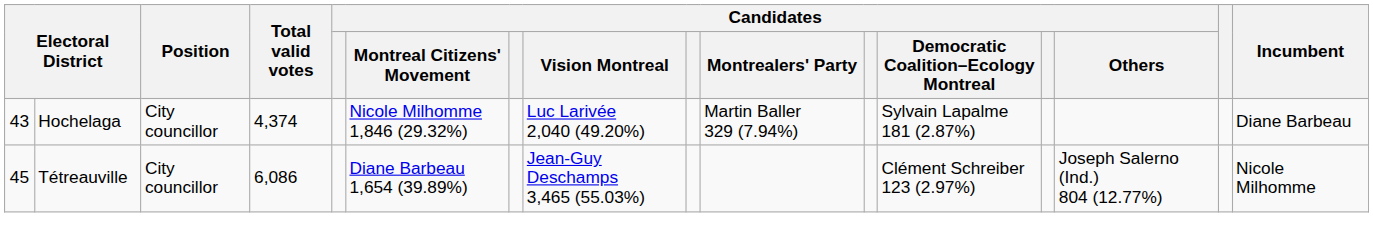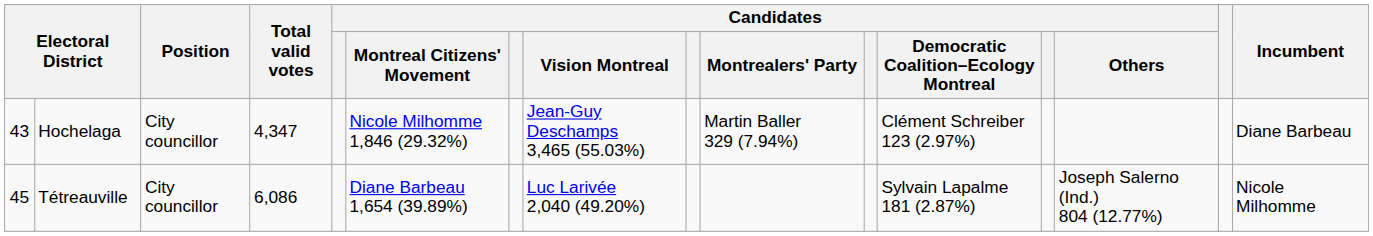Hochelaga | Total valid votes: 4,374 -> 4,347
Hochelaga | Candidates / Vision Montreal: Luc Larivée 2,040 (49.20%) -> Jean-Guy Deschamps 3,465 (55.03%)
Hochelaga | Candidates / Democratic Coalition–Ecology Montreal: Sylvain Lapalme 181 (2.87%) -> Clément Schreiber 123 (2.97%)
Tétreauville | Candidates / Vision Montreal: Jean-Guy Deschamps 3,465 (55.03%) -> Luc Larivée 2,040 (49.20%)
Tétreauville | Candidates / Democratic Coalition–Ecology Montreal: Clément Schreiber 123 (2.97%) -> Sylvain Lapalme 181 (2.87%)
